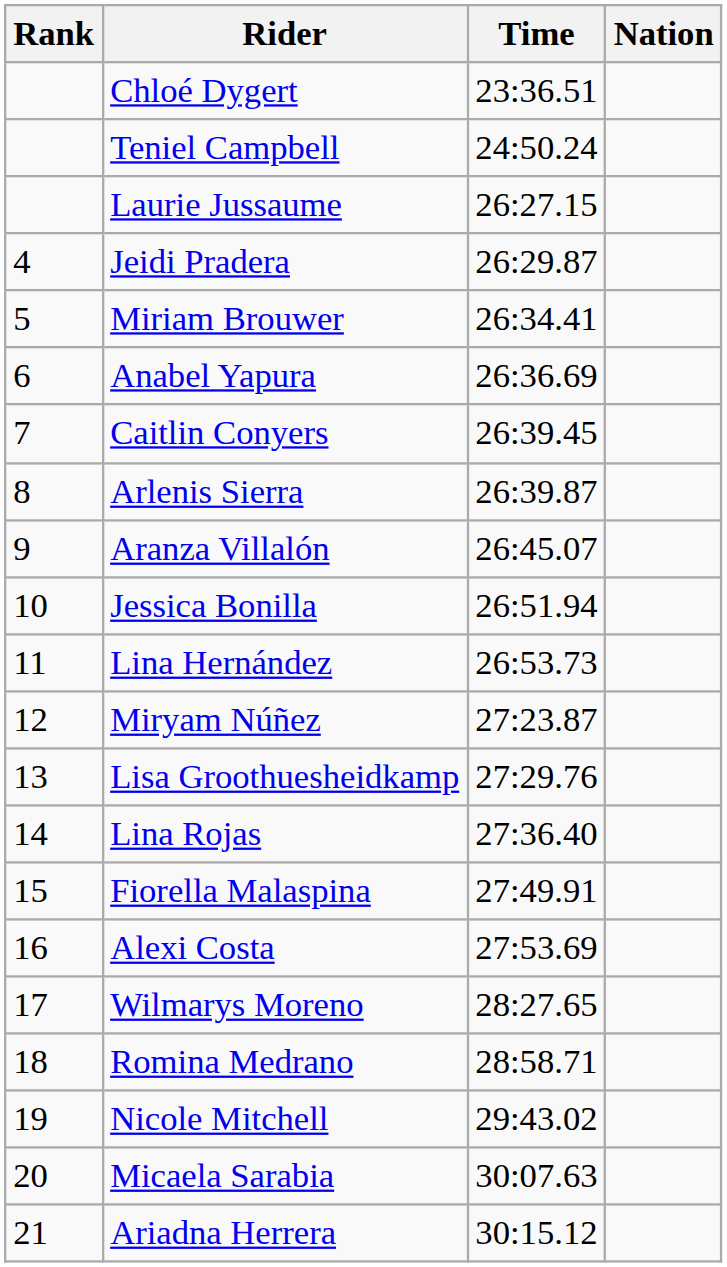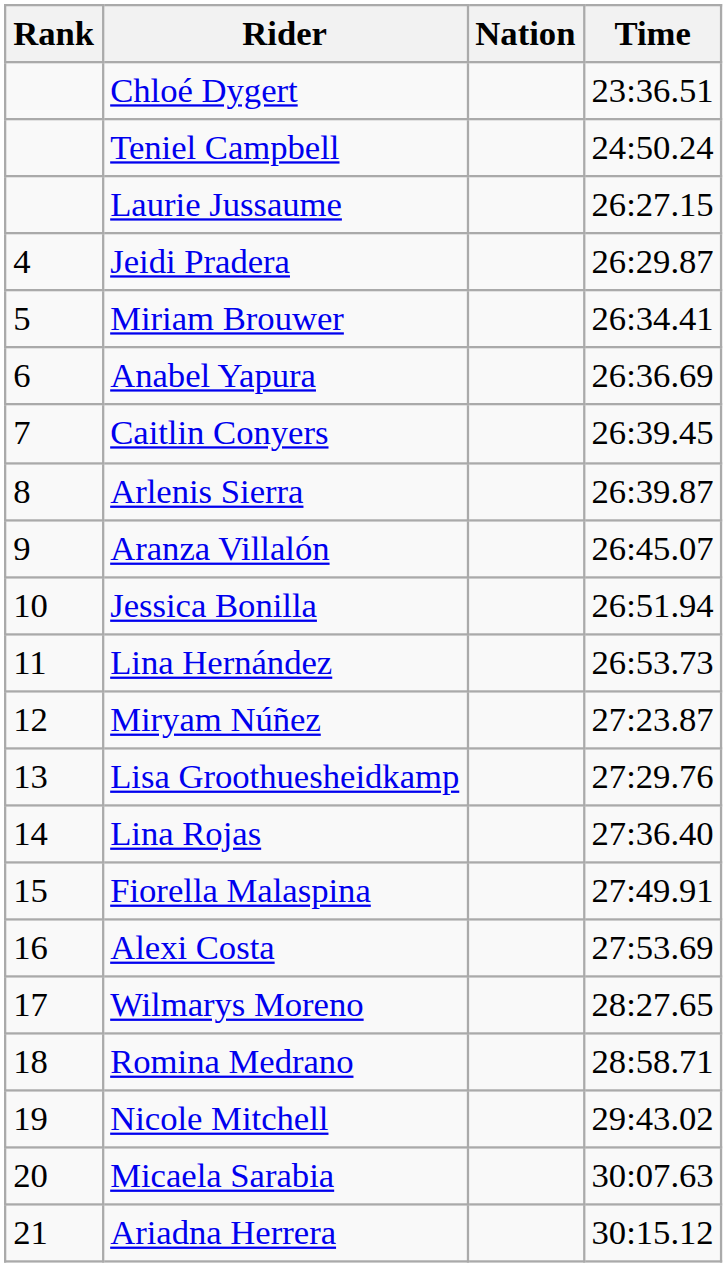columns swapped: Nation <-> Time
